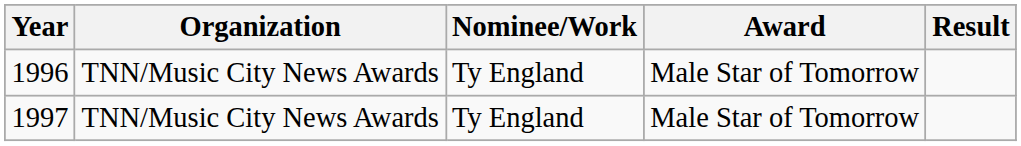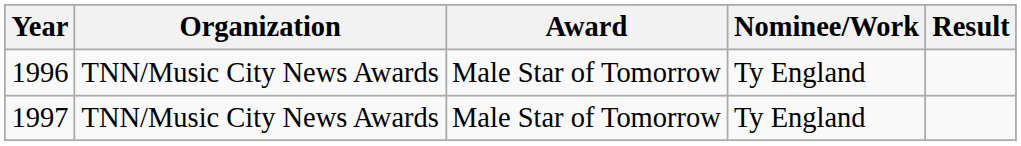columns swapped: Award <-> Nominee/Work
